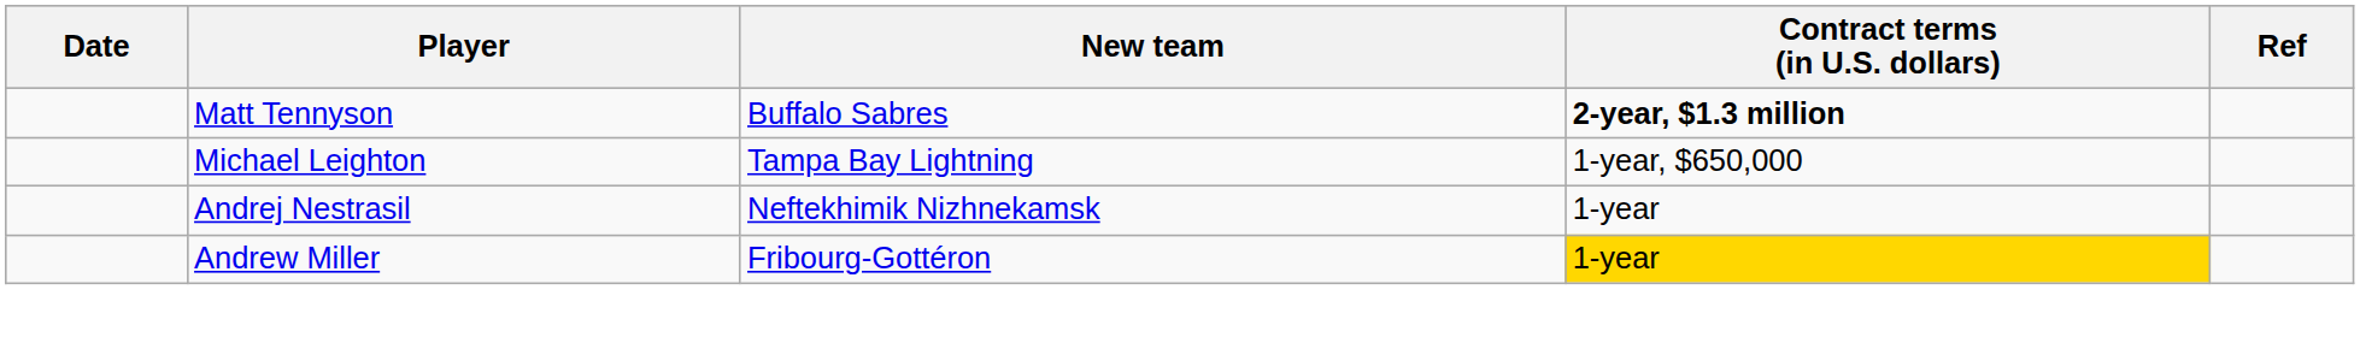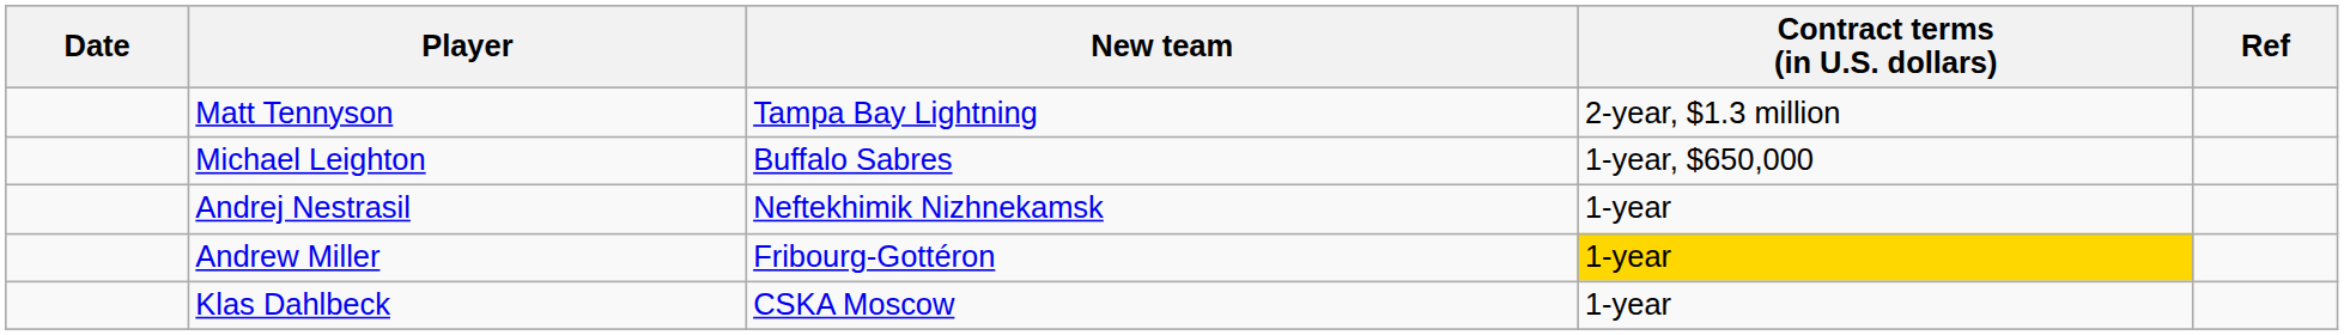Matt Tennyson | New team: Buffalo Sabres -> Tampa Bay Lightning
Matt Tennyson | Contract terms (in U.S. dollars): bold -> normal
Michael Leighton | New team: Tampa Bay Lightning -> Buffalo Sabres
+ row: Klas Dahlbeck | CSKA Moscow | 1-year
